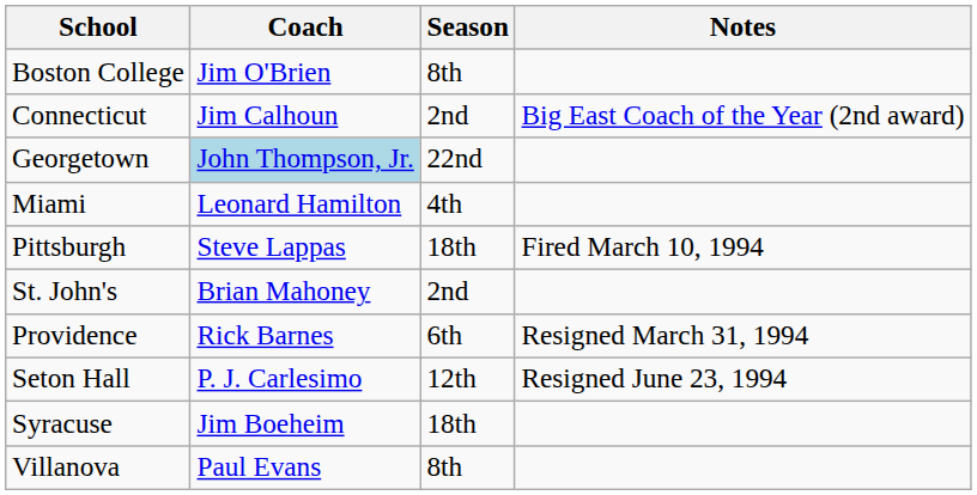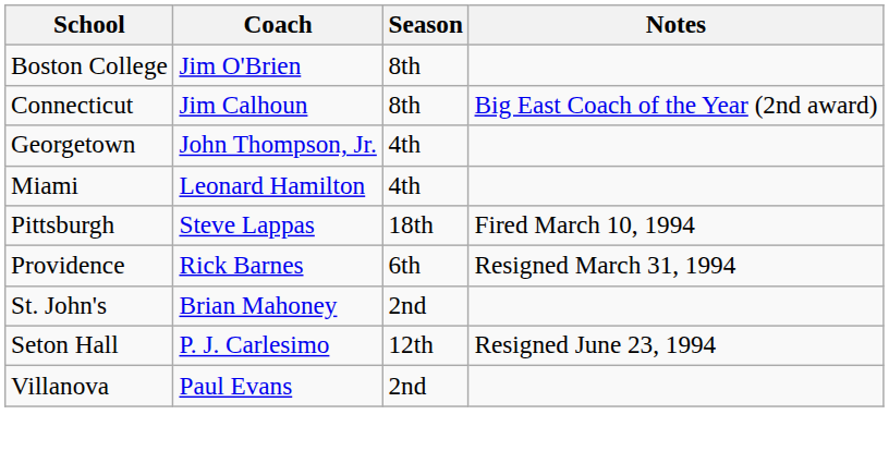Connecticut | Season: 2nd -> 8th
Georgetown | Coach: lightblue background -> no background
Georgetown | Season: 22nd -> 4th
rows swapped: Providence <-> St. John's
- row: Syracuse | Jim Boeheim | 18th
Villanova | Season: 8th -> 2nd
